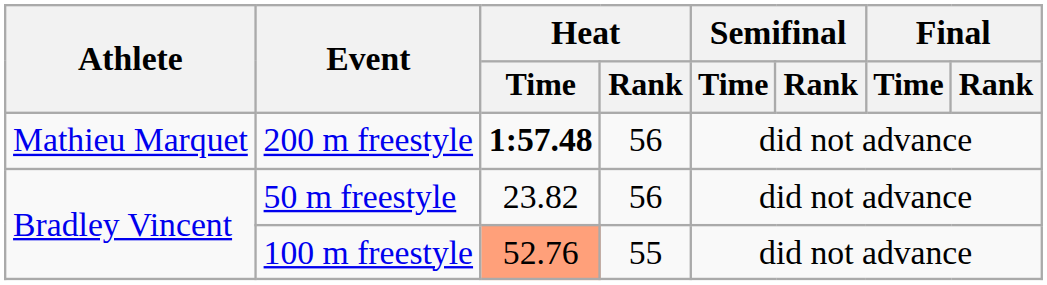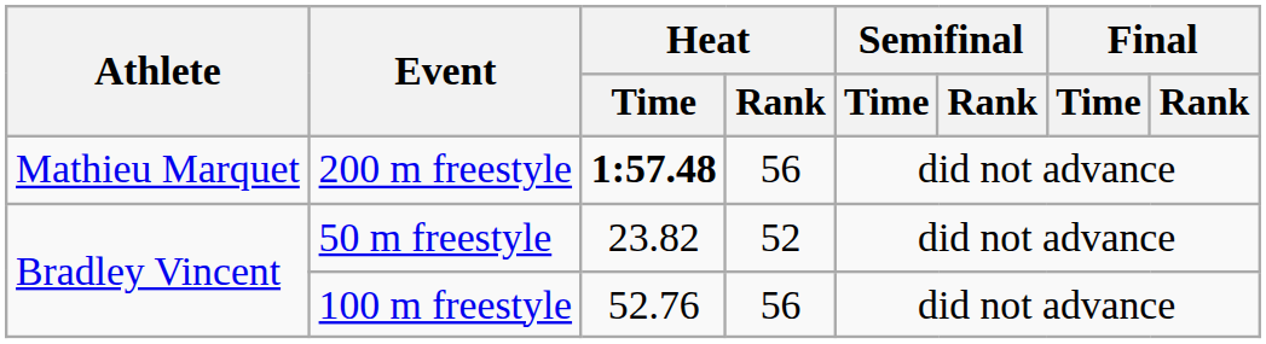50 m freestyle | Heat / Rank: 56 -> 52
100 m freestyle | Heat / Time: lightsalmon background -> no background
100 m freestyle | Heat / Rank: 55 -> 56
